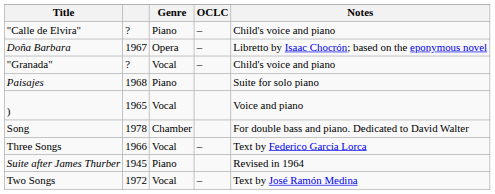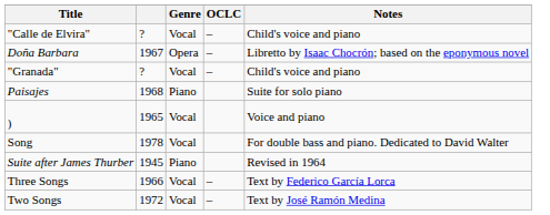"Calle de Elvira" | Genre: Piano -> Vocal
Song | Genre: Chamber -> Vocal
rows swapped: Suite after James Thurber <-> Three Songs
